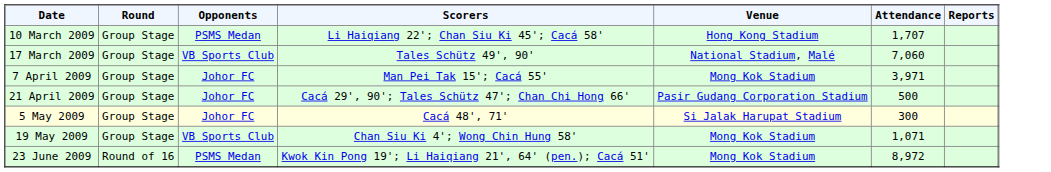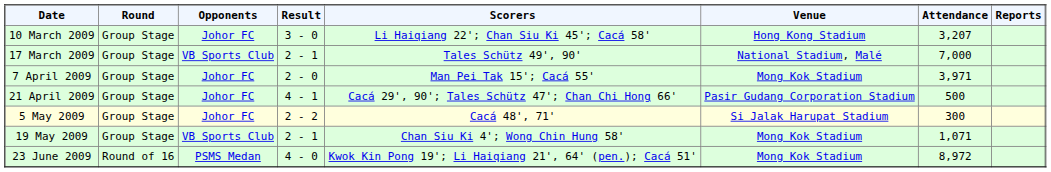+ column: Result | 3 - 0 | 2 - 1 | 2 - 0 | 4 - 1 | 2 - 2 | 2 - 1 | 4 - 0
10 March 2009 | Opponents: PSMS Medan -> Johor FC
10 March 2009 | Attendance: 1,707 -> 3,207
17 March 2009 | Attendance: 7,060 -> 7,000
